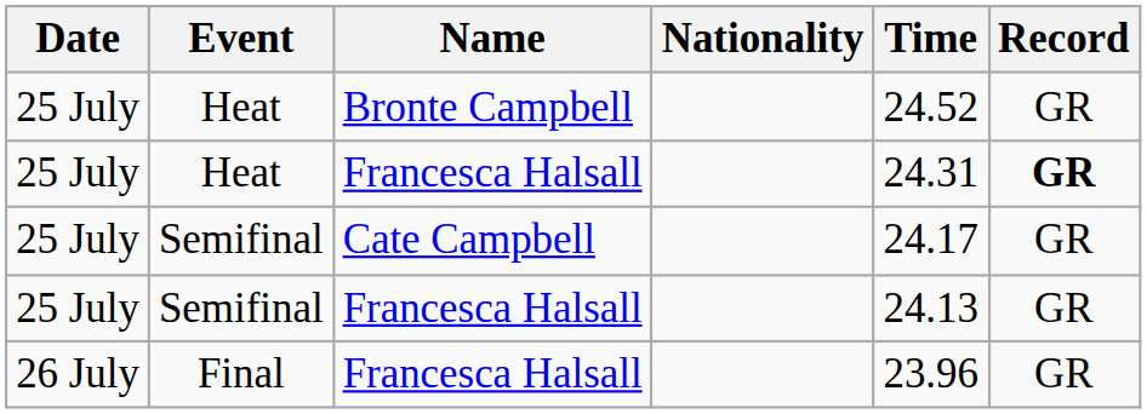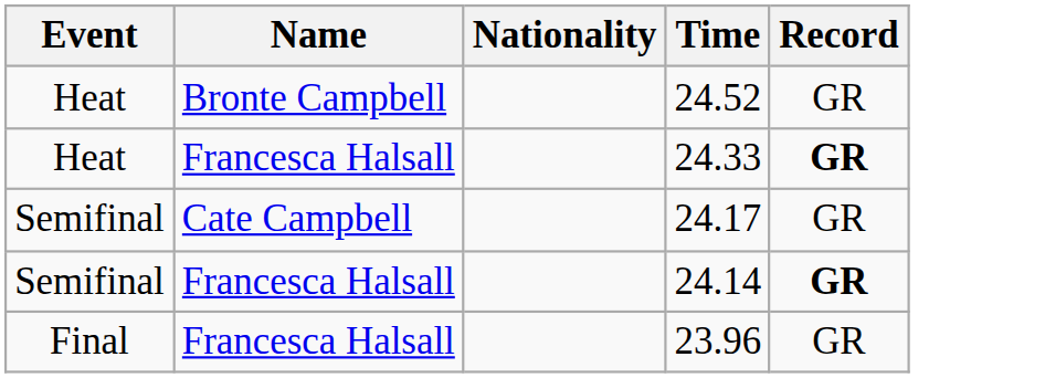- column: Date | 25 July | 25 July | 25 July | 25 July | 26 July
Heat / Francesca Halsall | Time: 24.31 -> 24.33
Semifinal / Francesca Halsall | Time: 24.13 -> 24.14
Semifinal / Francesca Halsall | Record: normal -> bold
